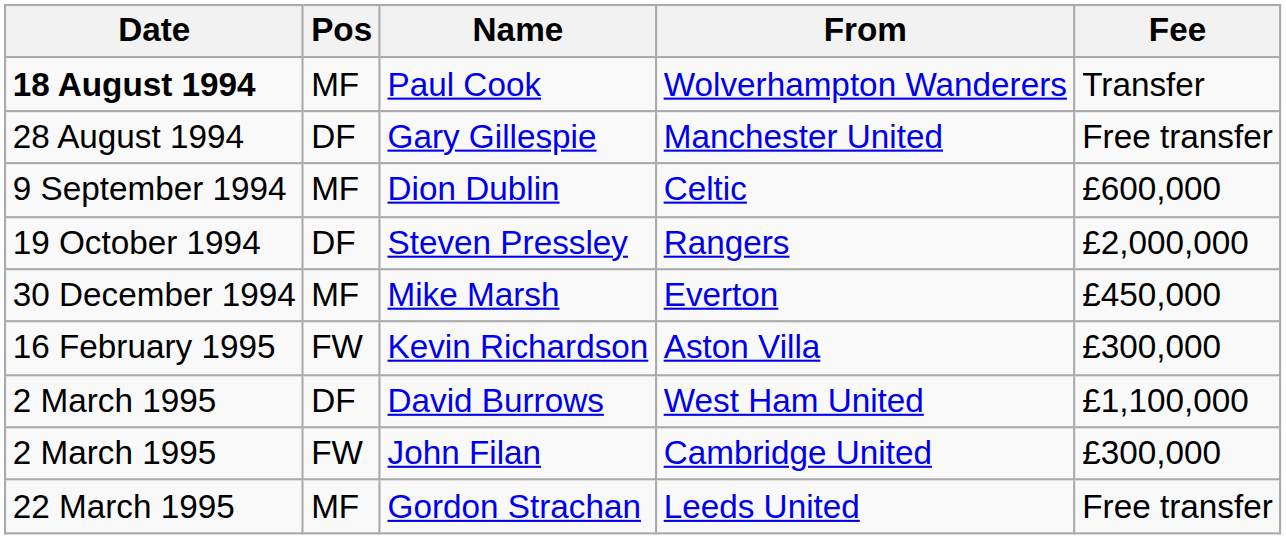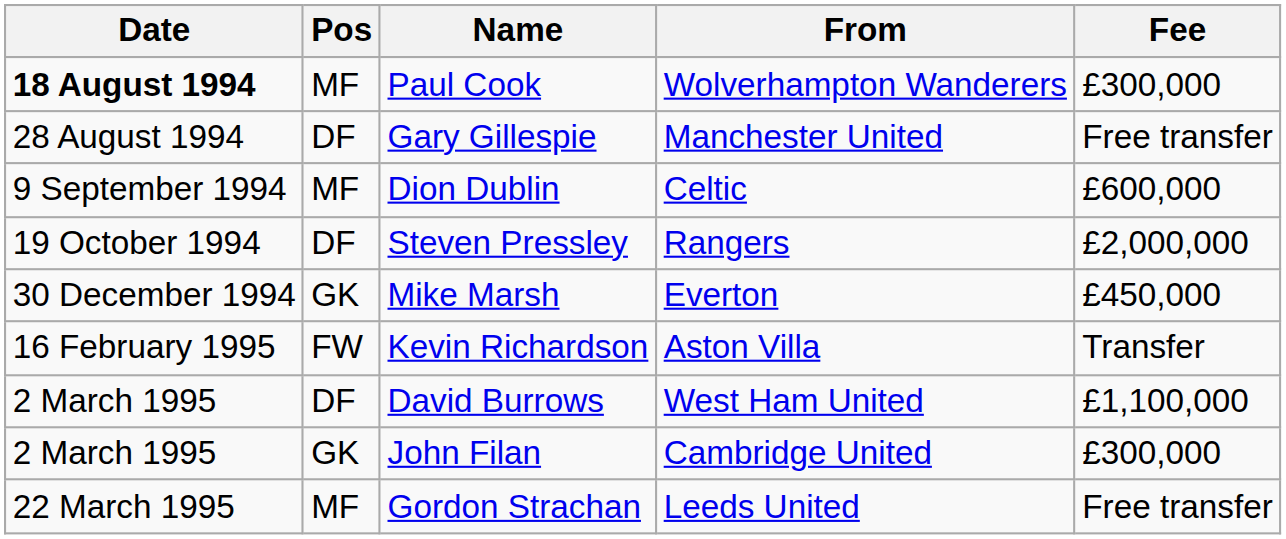Paul Cook | Fee: Transfer -> £300,000
Mike Marsh | Pos: MF -> GK
Kevin Richardson | Fee: £300,000 -> Transfer
John Filan | Pos: FW -> GK
